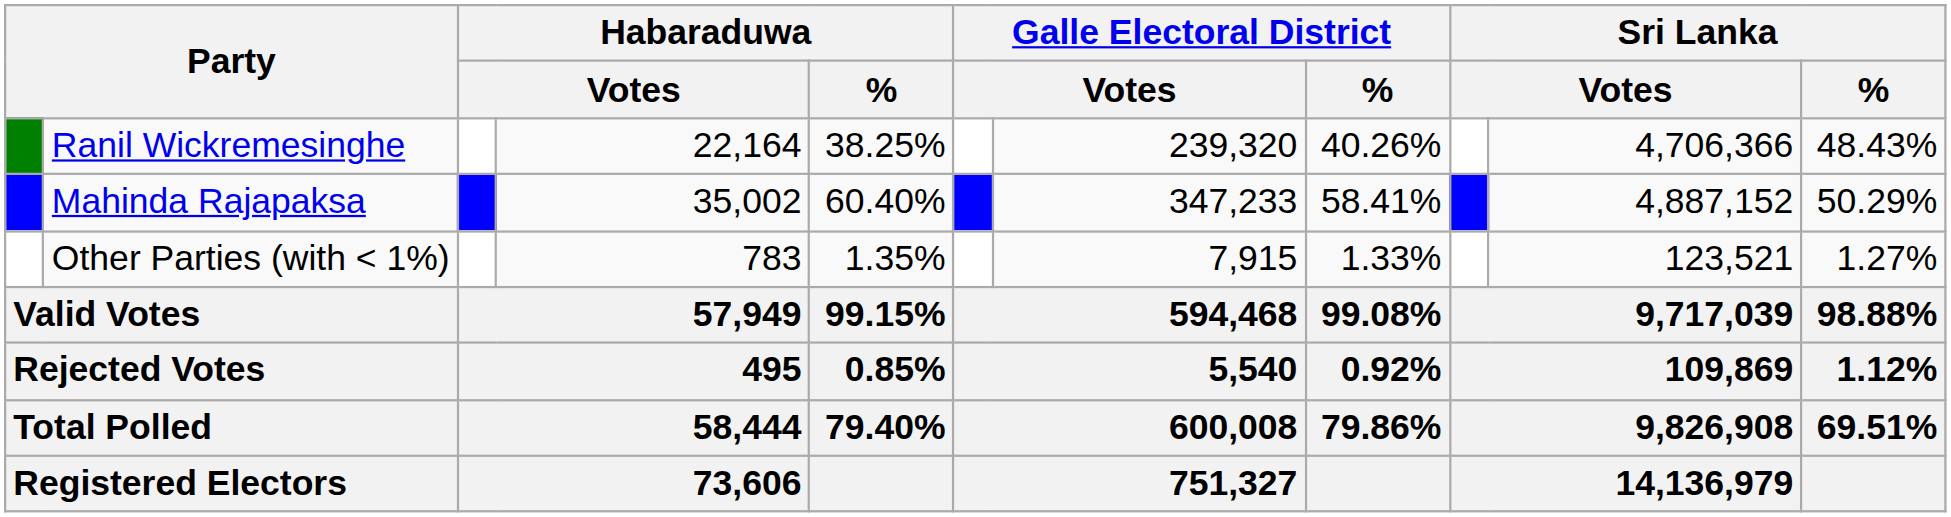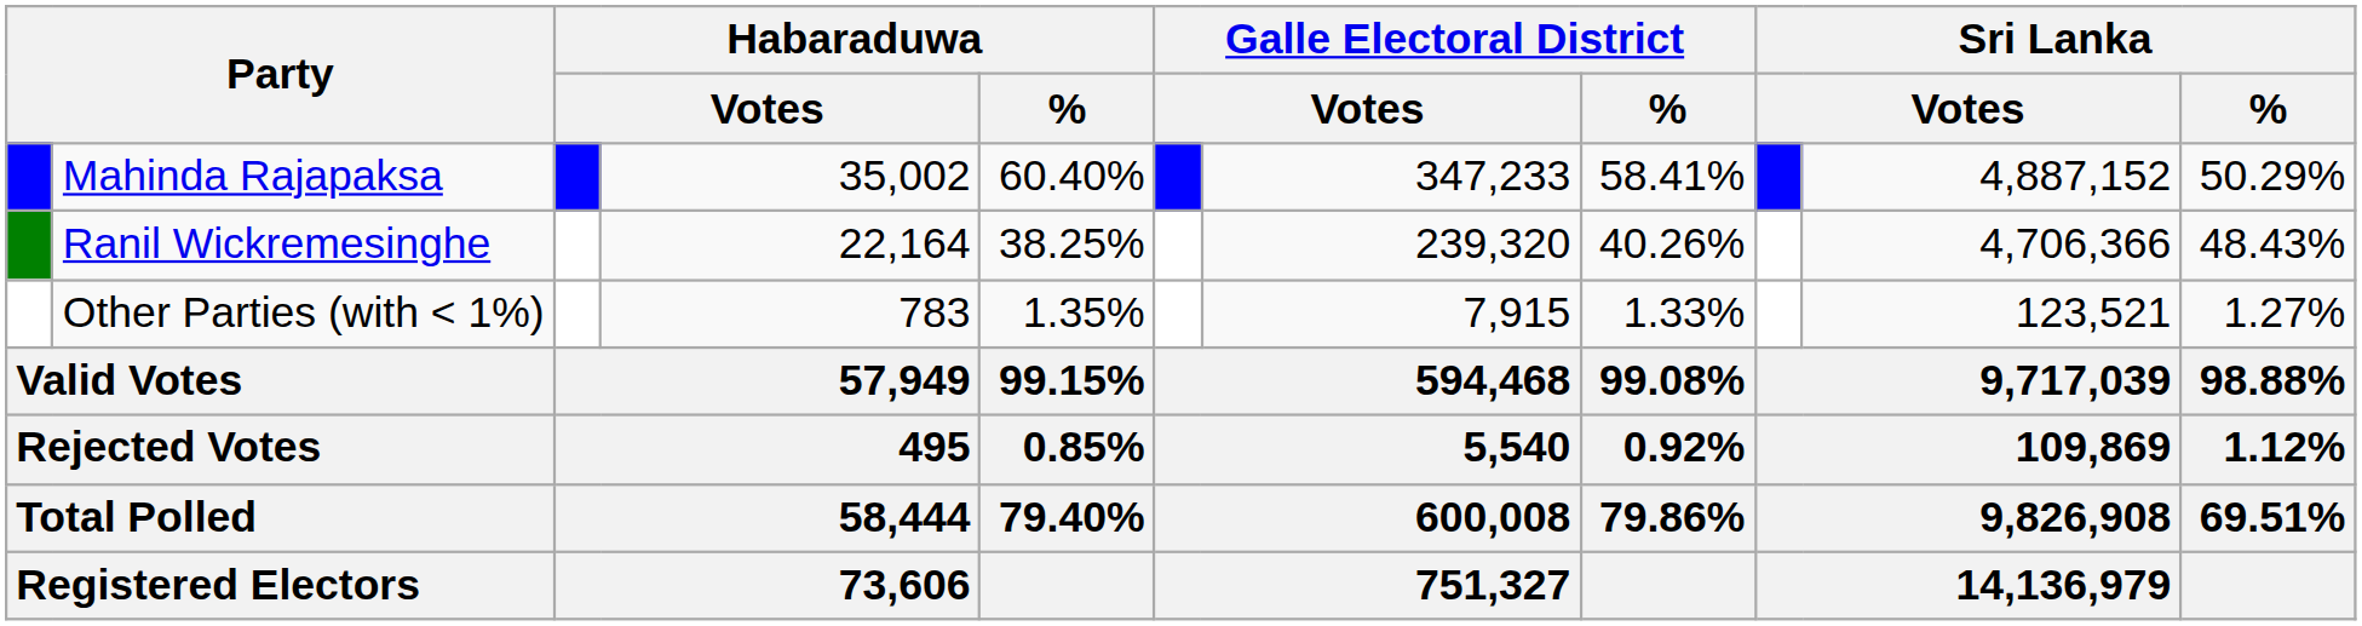rows swapped: Mahinda Rajapaksa <-> Ranil Wickremesinghe
